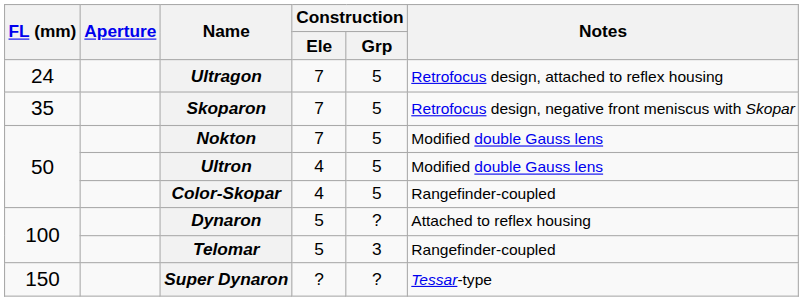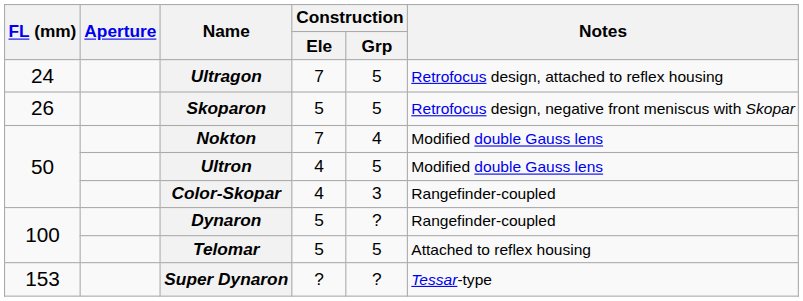Skoparon | FL (mm): 35 -> 26
Skoparon | Construction / Ele: 7 -> 5
Nokton | Construction / Grp: 5 -> 4
Color-Skopar | Construction / Grp: 5 -> 3
Dynaron | Notes: Attached to reflex housing -> Rangefinder-coupled
Telomar | Construction / Grp: 3 -> 5
Telomar | Notes: Rangefinder-coupled -> Attached to reflex housing
Super Dynaron | FL (mm): 150 -> 153
